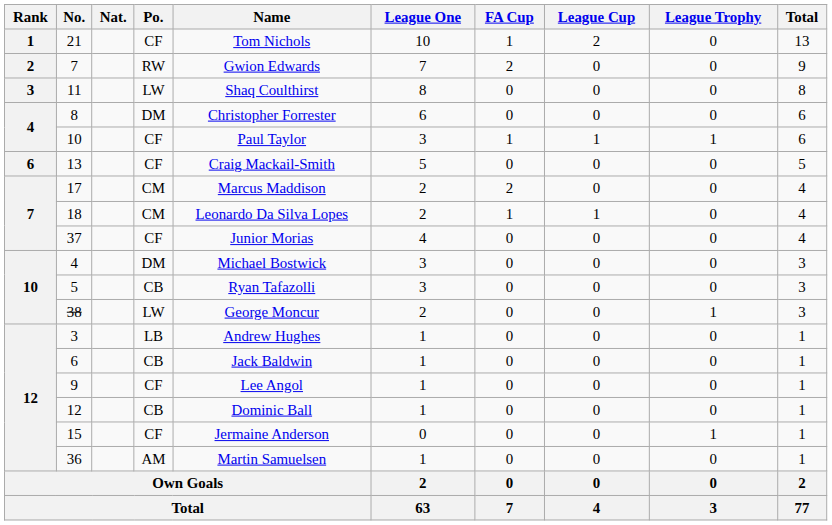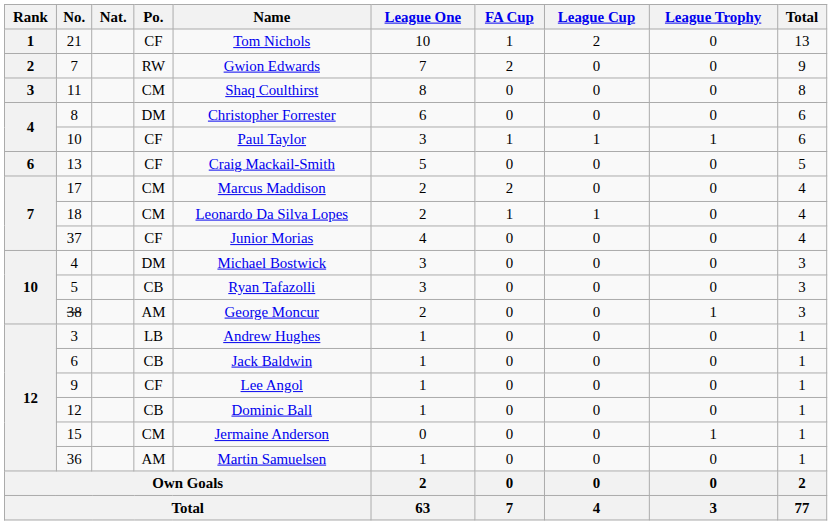11 | Po.: LW -> CM
38 | Po.: LW -> AM
15 | Po.: CF -> CM
